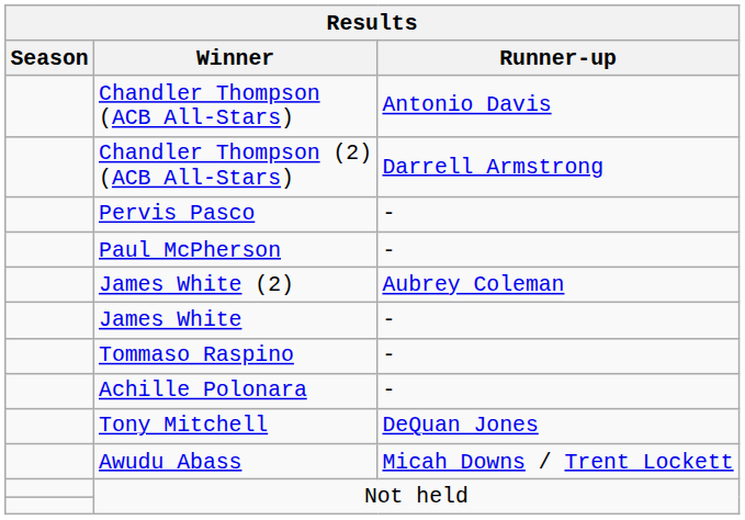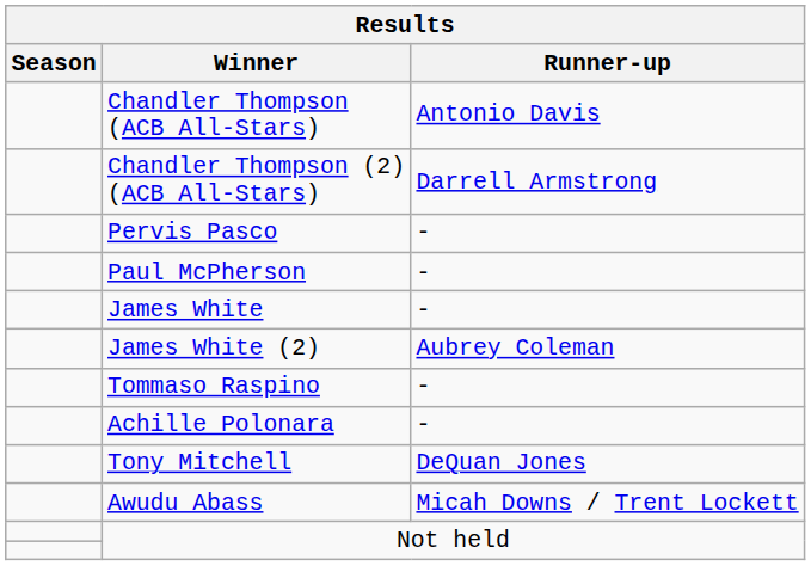rows swapped: James White <-> James White (2)
